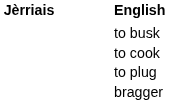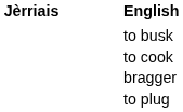rows swapped: to plug <-> bragger
